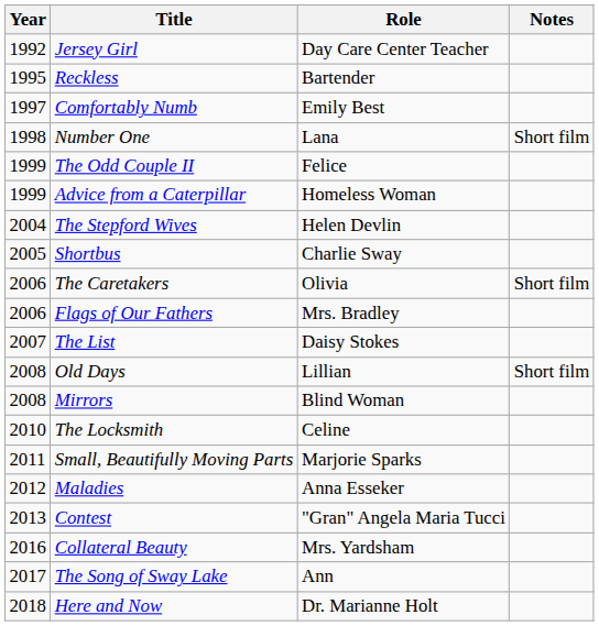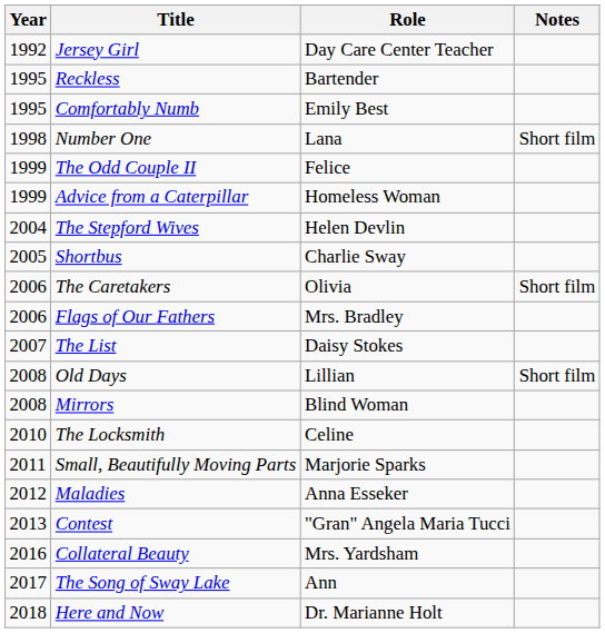Comfortably Numb | Year: 1997 -> 1995
